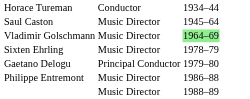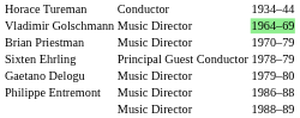- row: Saul Caston | Music Director | 1945–64
+ row: Brian Priestman | Music Director | 1970–79
Sixten Ehrling | column 2: Music Director -> Principal Guest Conductor
Gaetano Delogu | column 2: Principal Conductor -> Music Director
